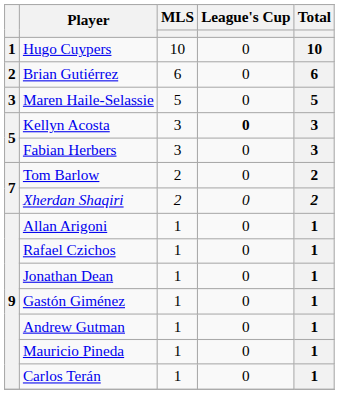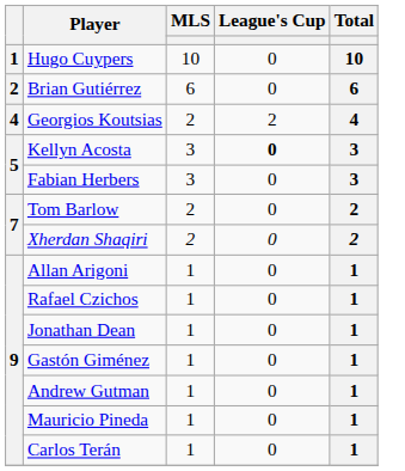- row: 3 | Maren Haile-Selassie | 5 | 0 | 5
+ row: 4 | Georgios Koutsias | 2 | 2 | 4
